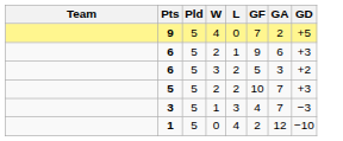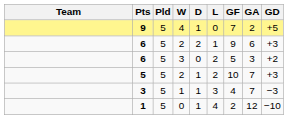+ column: D | 1 | 2 | 0 | 1 | 1 | 1
